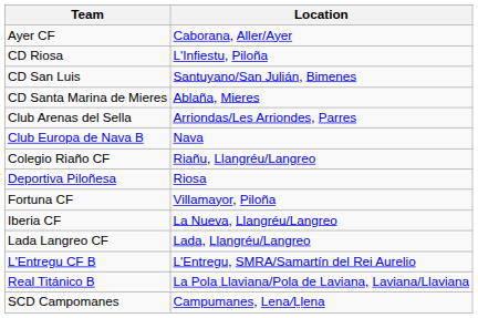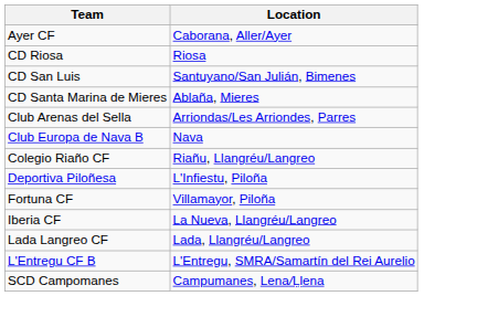CD Riosa | Location: L'Infiestu, Piloña -> Riosa
Deportiva Piloñesa | Location: Riosa -> L'Infiestu, Piloña
- row: Real Titánico B | La Pola Llaviana/Pola de Laviana, Laviana/Llaviana
